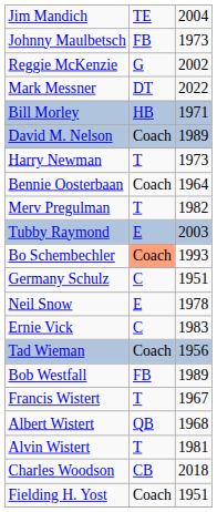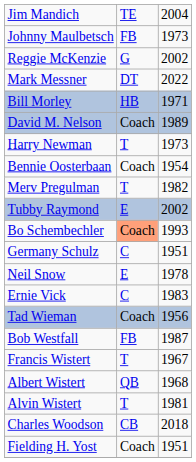Bennie Oosterbaan | column 3: 1964 -> 1954
Tubby Raymond | column 3: 2003 -> 2002
Bob Westfall | column 3: 1989 -> 1987
